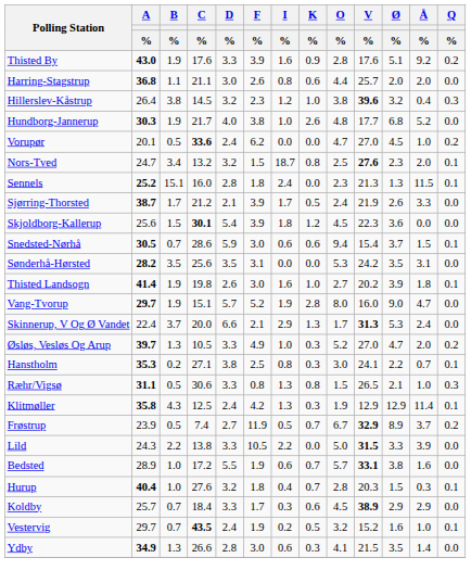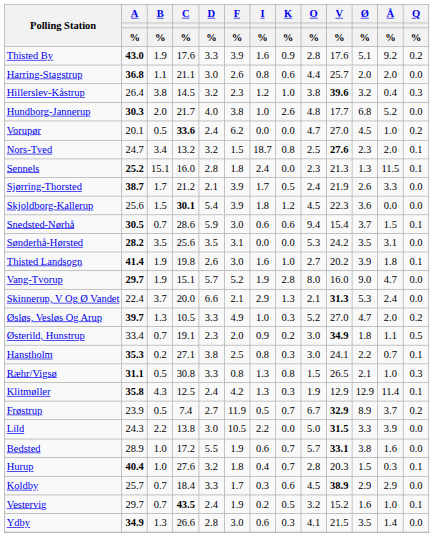Hundborg-Jannerup | B / %: 1.9 -> 2.0
Skinnerup, V Og Ø Vandet | O / %: 1.7 -> 2.1
+ row: Østerild, Hunstrup | 33.4 | 0.7 | 19.1 | 2.3 | 2.0 | 0.9 | 0.2 | 3.0 | 34.9 | 1.8 | 1.1 | 0.5
Ræhr/Vigsø | C / %: 30.6 -> 30.8
Lild | D / %: 3.3 -> 3.0
